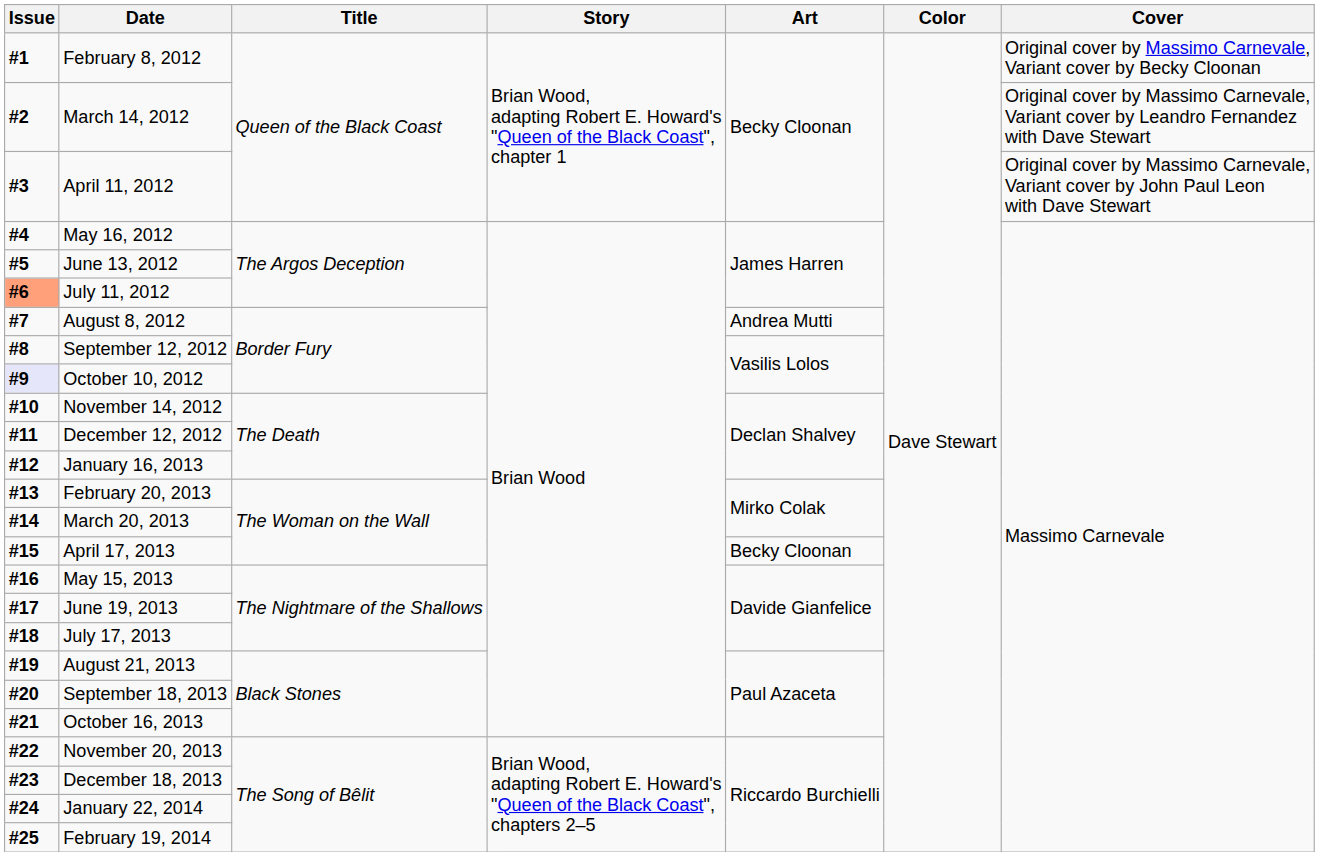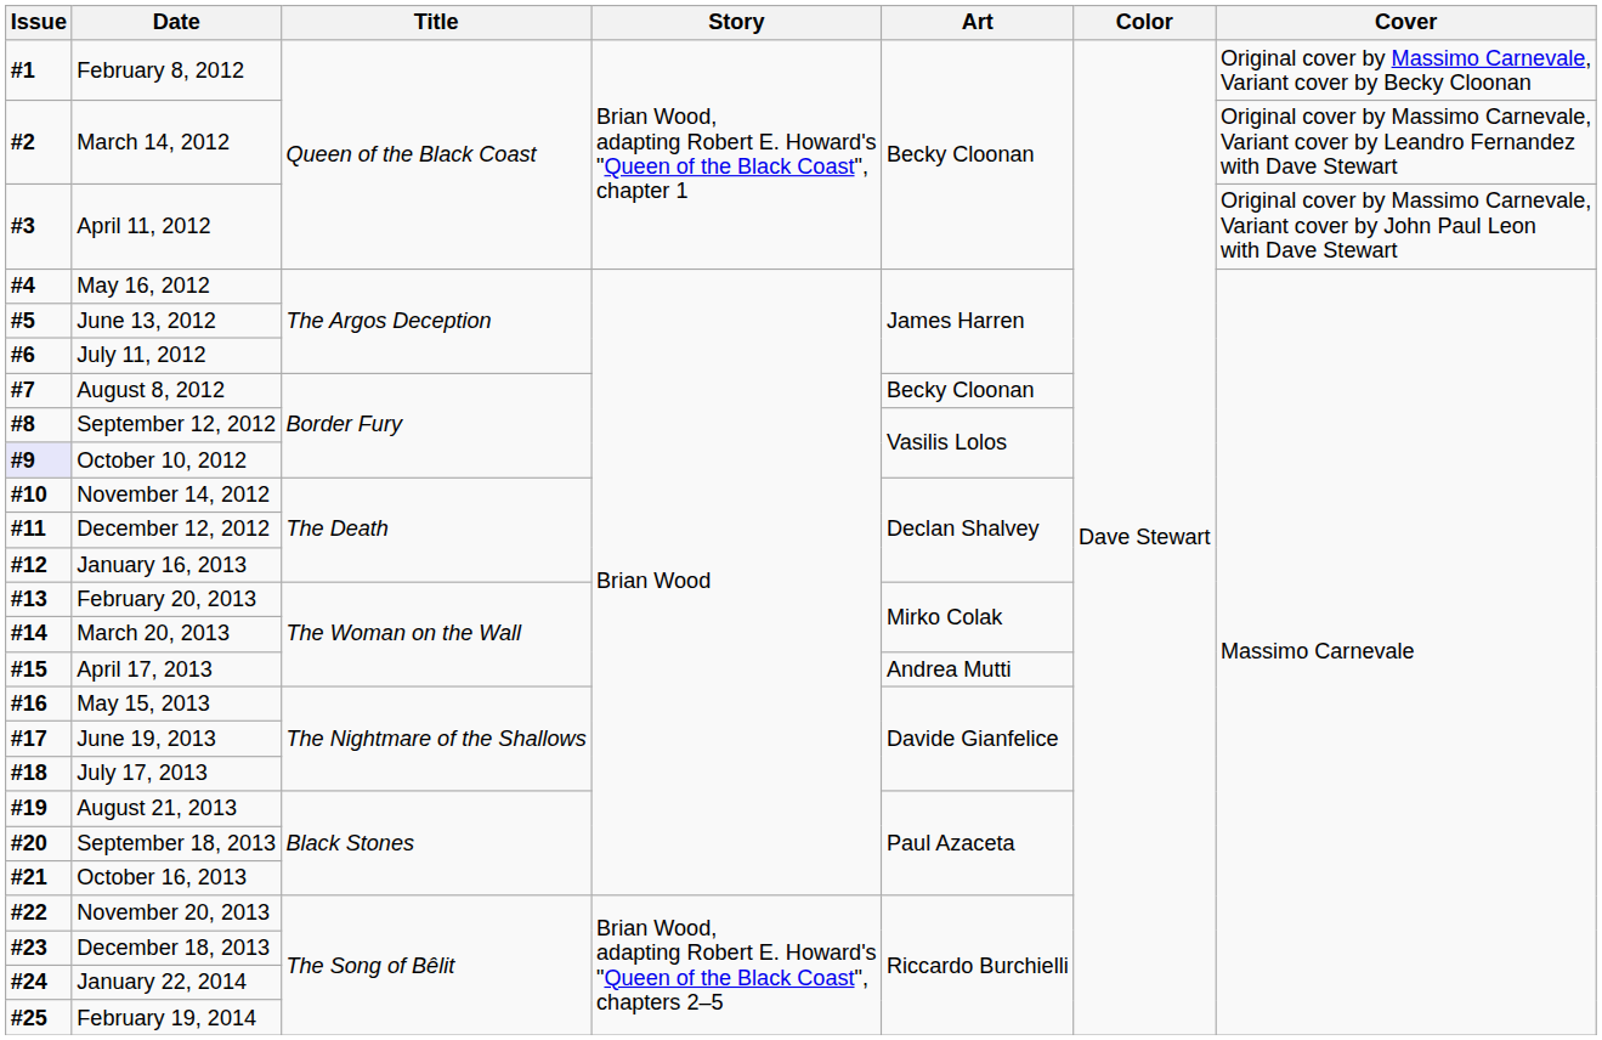July 11, 2012 | Issue: lightsalmon background -> no background
August 8, 2012 | Art: Andrea Mutti -> Becky Cloonan
April 17, 2013 | Art: Becky Cloonan -> Andrea Mutti
